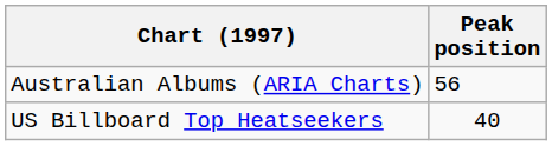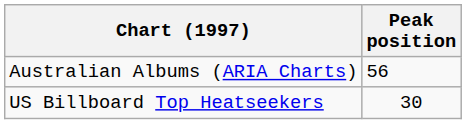US Billboard Top Heatseekers | Peak position: 40 -> 30
